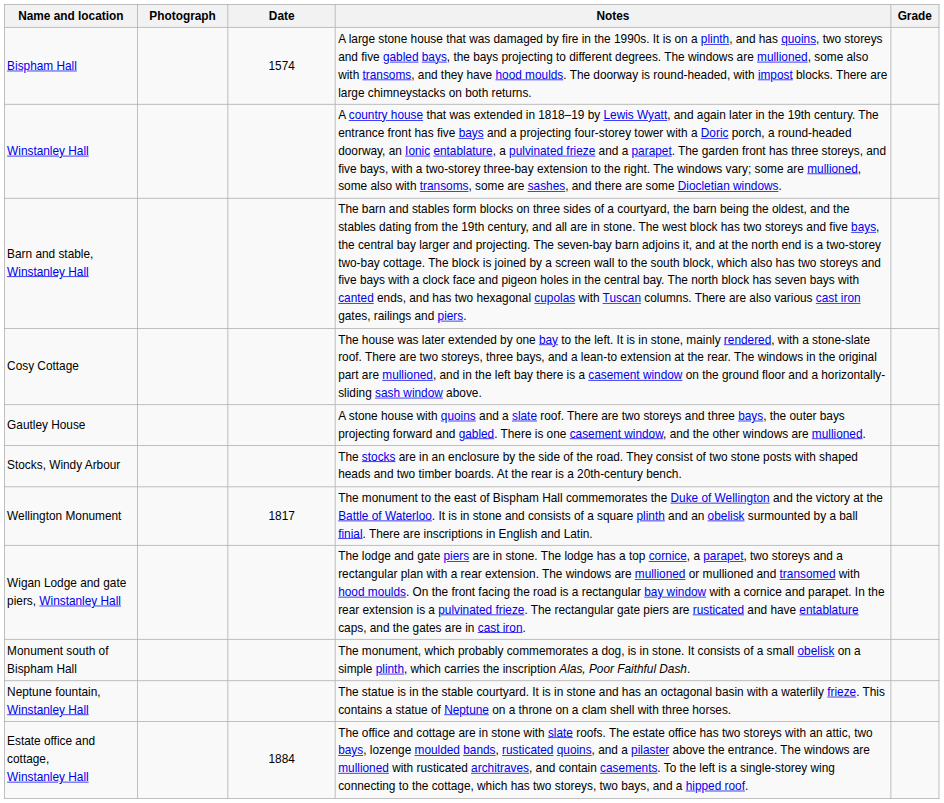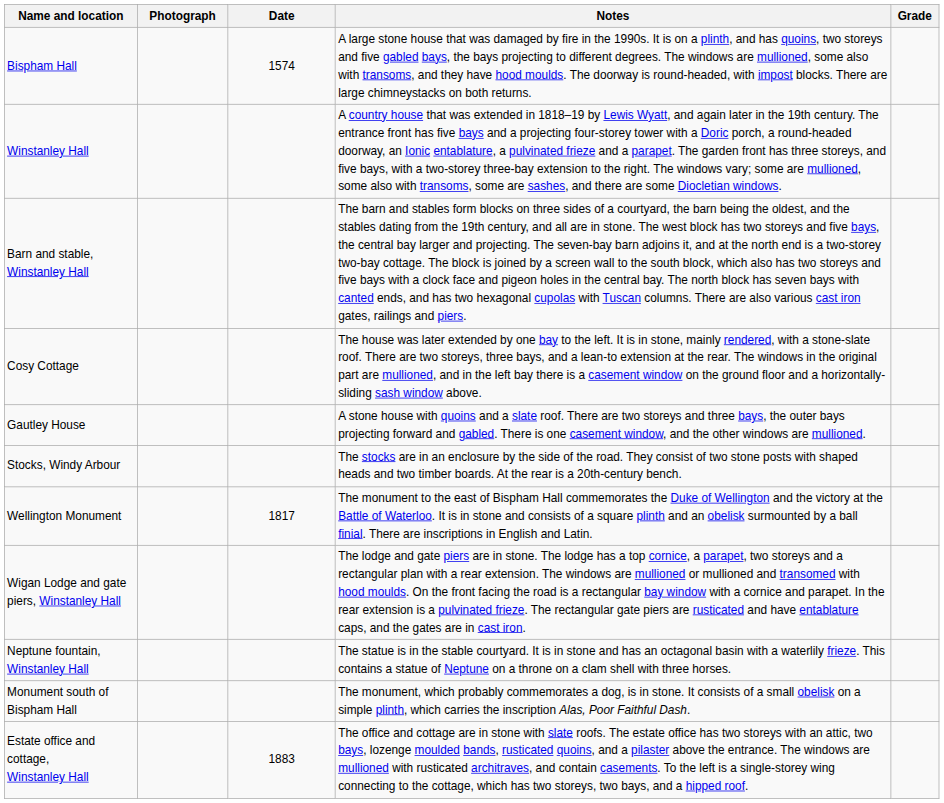rows swapped: Monument south of Bispham Hall <-> Neptune fountain, Winstanley Hall
Estate office and cottage, Winstanley Hall | Date: 1884 -> 1883
